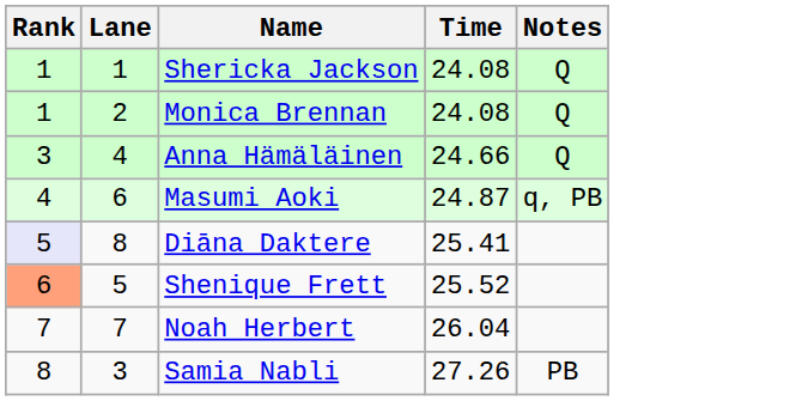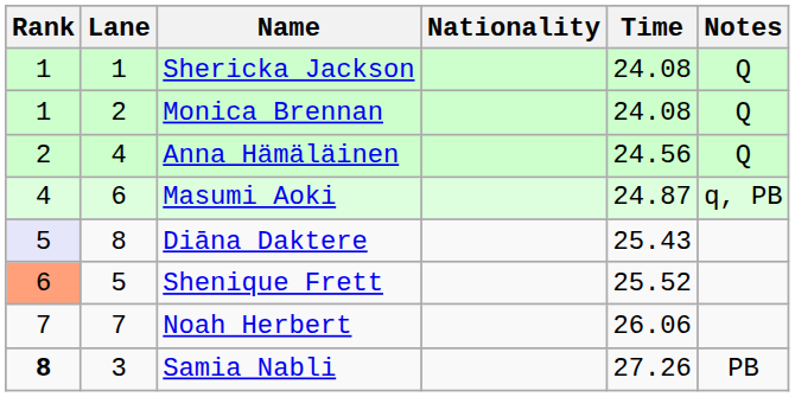+ column: Nationality
Anna Hämäläinen | Rank: 3 -> 2
Anna Hämäläinen | Time: 24.66 -> 24.56
Diāna Daktere | Time: 25.41 -> 25.43
Noah Herbert | Time: 26.04 -> 26.06
Samia Nabli | Rank: normal -> bold
